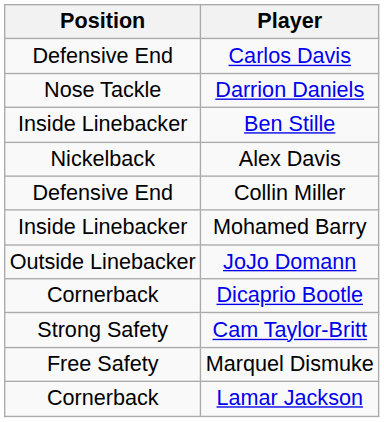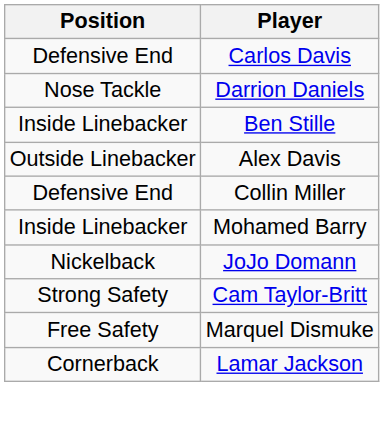Alex Davis | Position: Nickelback -> Outside Linebacker
JoJo Domann | Position: Outside Linebacker -> Nickelback
- row: Cornerback | Dicaprio Bootle
